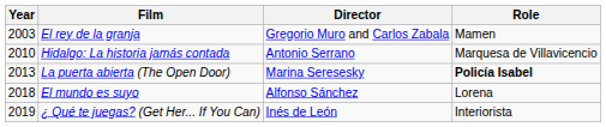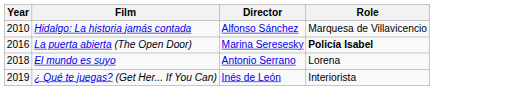- row: 2003 | El rey de la granja | Gregorio Muro and Carlos Zabala | Mamen
Hidalgo: La historia jamás contada | Director: Antonio Serrano -> Alfonso Sánchez
La puerta abierta (The Open Door) | Year: 2013 -> 2016
El mundo es suyo | Director: Alfonso Sánchez -> Antonio Serrano
